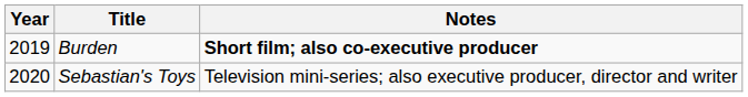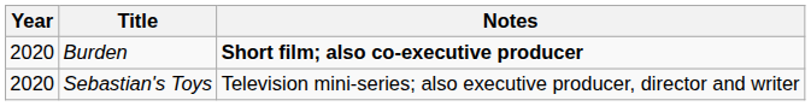Burden | Year: 2019 -> 2020
